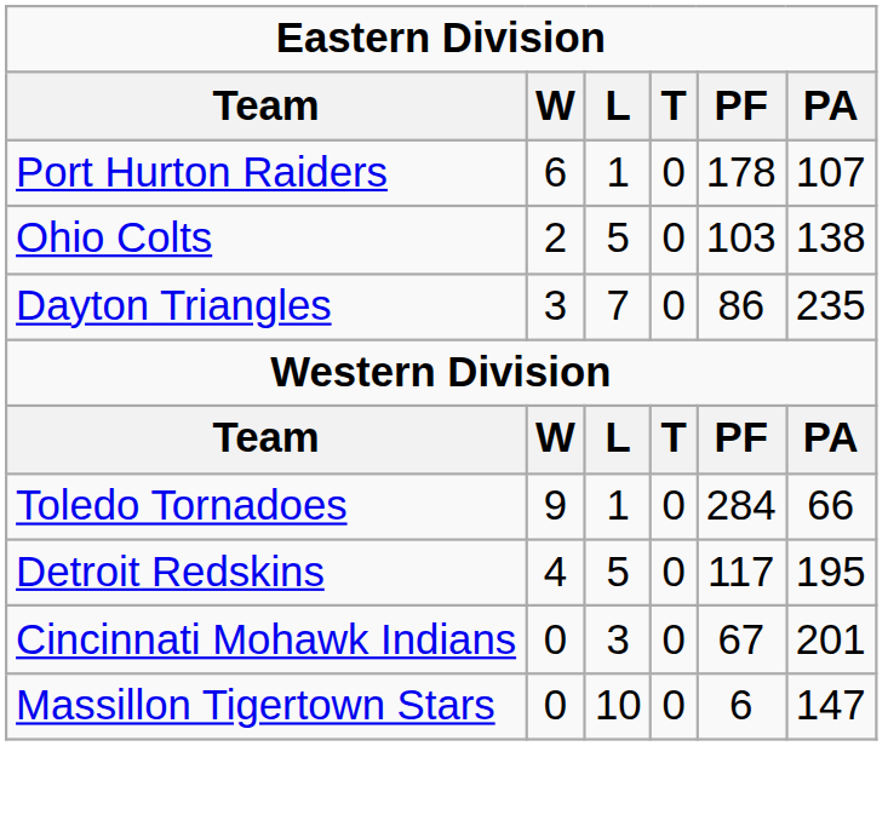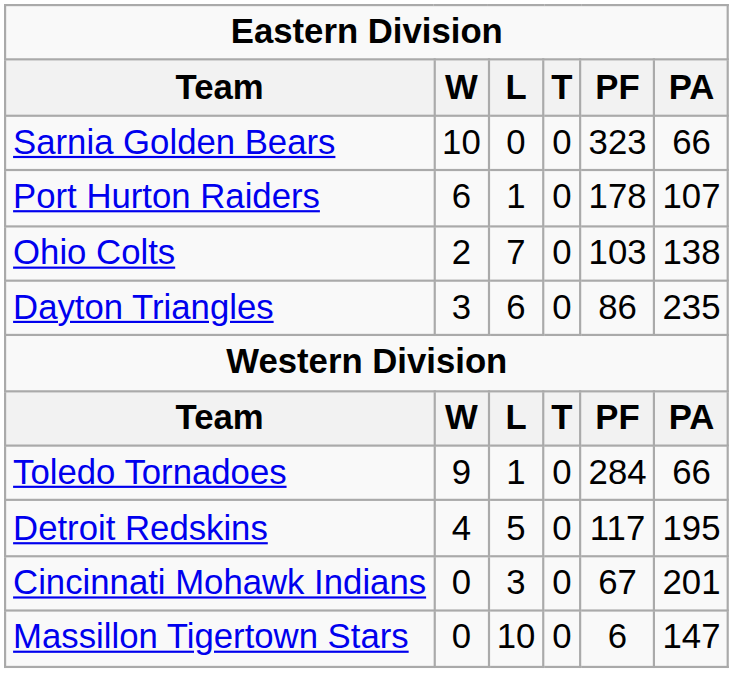+ row: Sarnia Golden Bears | 10 | 0 | 0 | 323 | 66
Ohio Colts | L: 5 -> 7
Dayton Triangles | L: 7 -> 6
